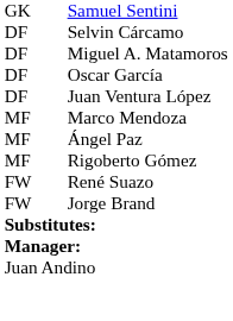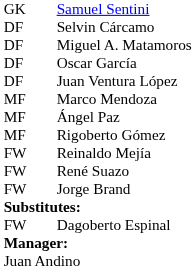+ row: FW | Reinaldo Mejía
+ row: FW | Dagoberto Espinal
